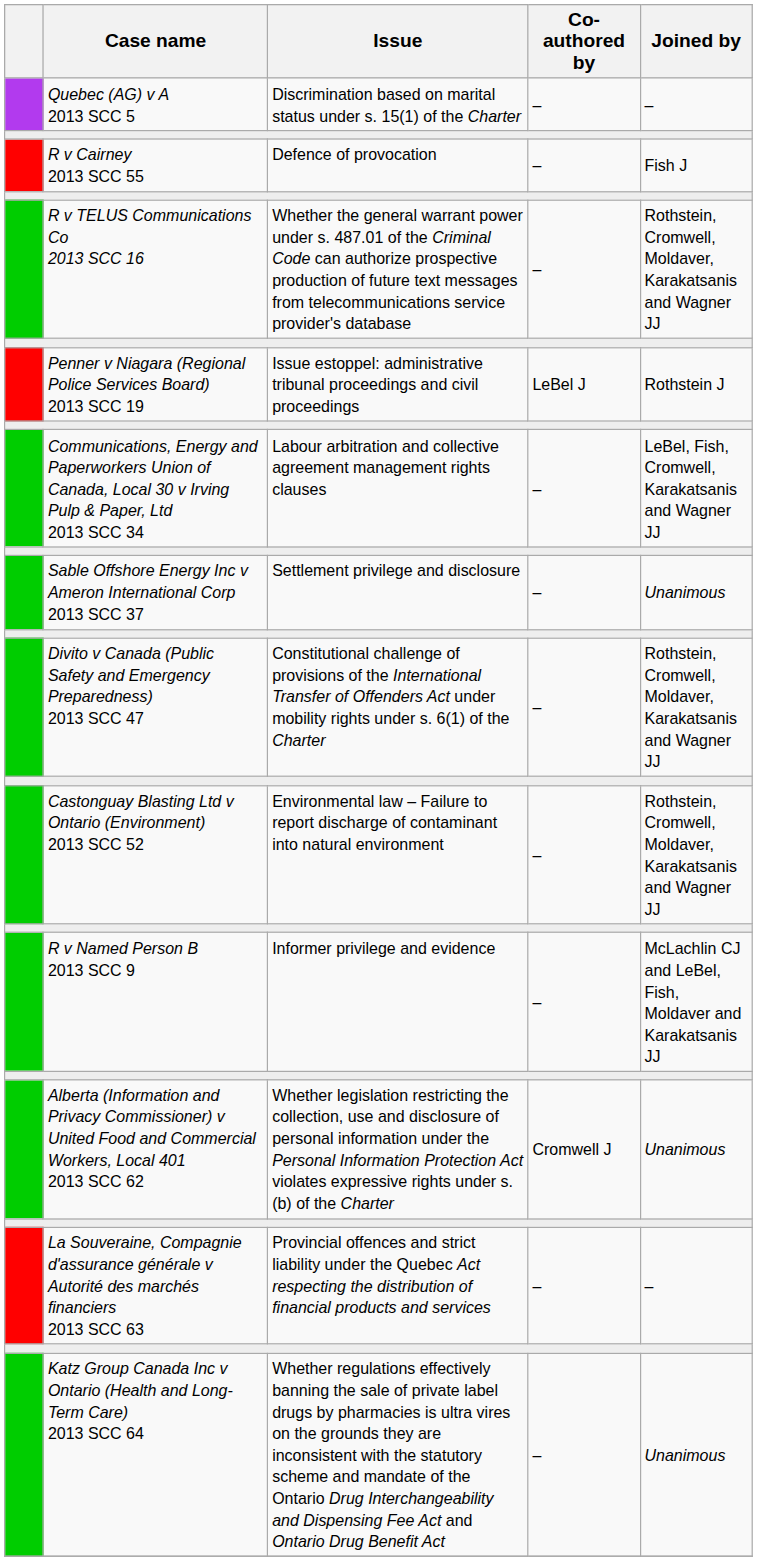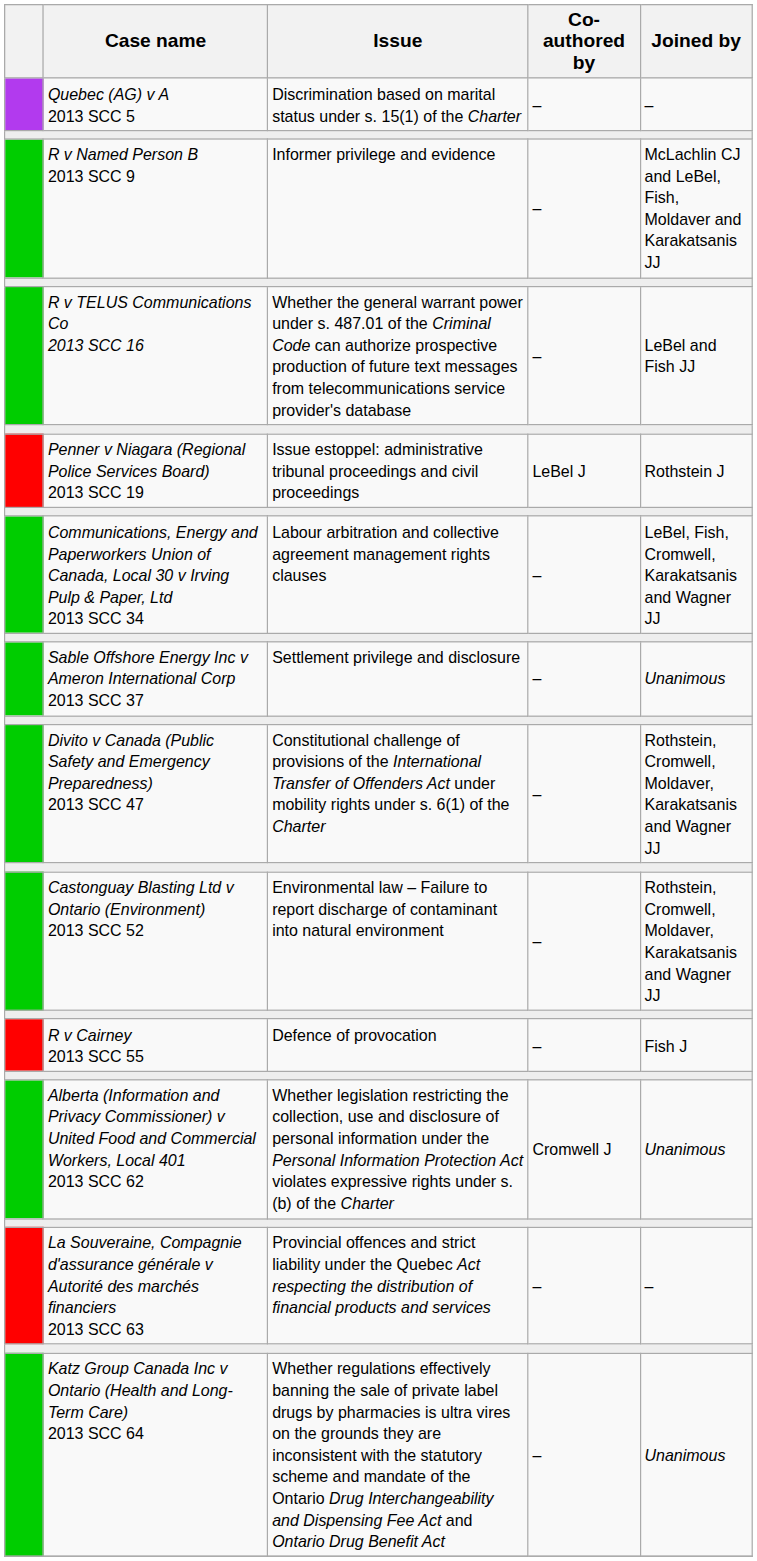rows swapped: R v Named Person B 2013 SCC 9 <-> R v Cairney 2013 SCC 55
R v TELUS Communications Co 2013 SCC 16 | Joined by: Rothstein, Cromwell, Moldaver, Karakatsanis and Wagner JJ -> LeBel and Fish JJ
